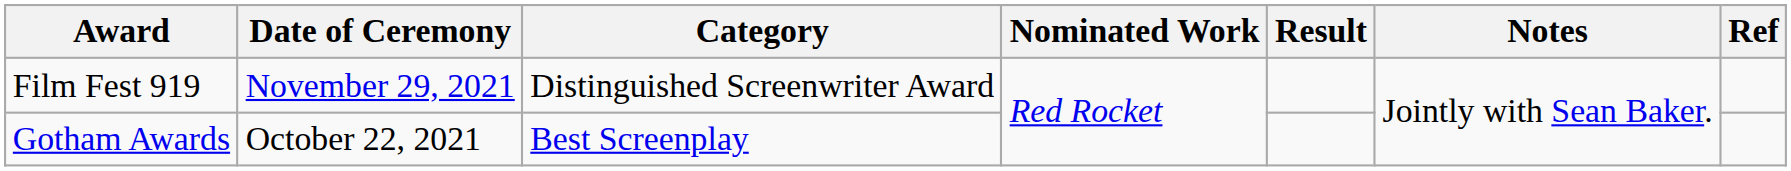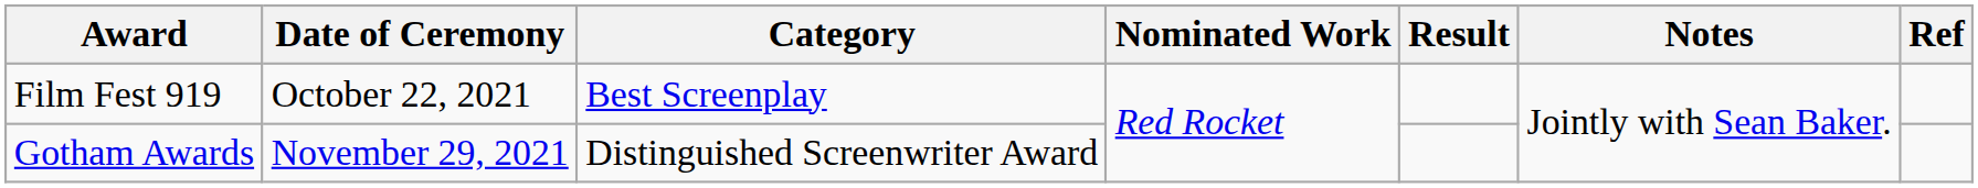Film Fest 919 | Date of Ceremony: November 29, 2021 -> October 22, 2021
Film Fest 919 | Category: Distinguished Screenwriter Award -> Best Screenplay
Gotham Awards | Date of Ceremony: October 22, 2021 -> November 29, 2021
Gotham Awards | Category: Best Screenplay -> Distinguished Screenwriter Award
